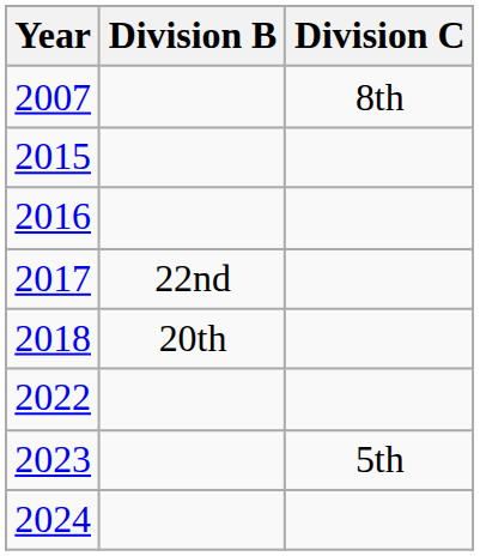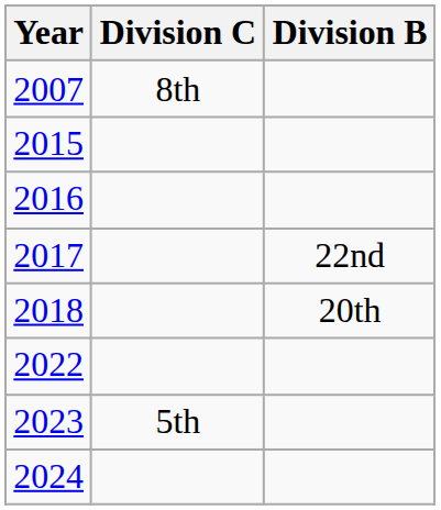columns swapped: Division B <-> Division C
